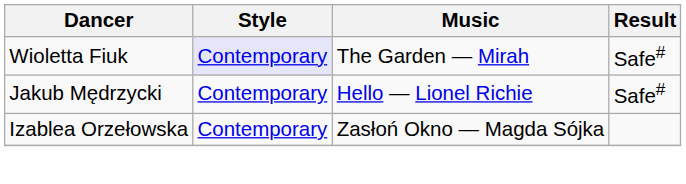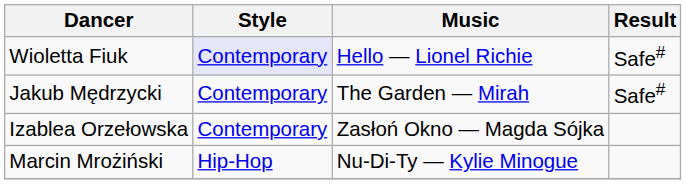Wioletta Fiuk | Music: The Garden — Mirah -> Hello — Lionel Richie
Jakub Mędrzycki | Music: Hello — Lionel Richie -> The Garden — Mirah
+ row: Marcin Mrożiński | Hip-Hop | Nu-Di-Ty — Kylie Minogue
